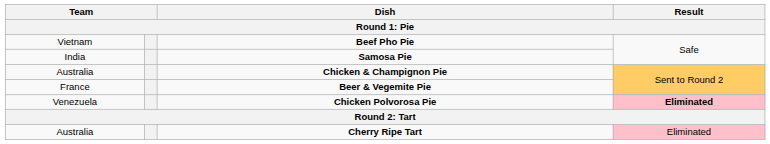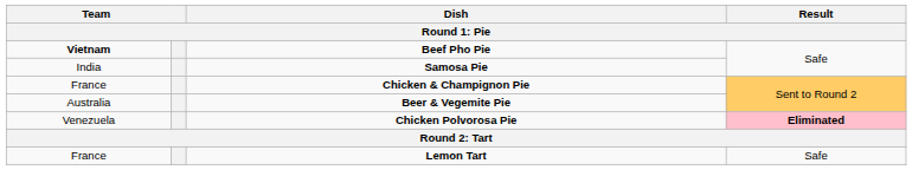Beef Pho Pie | column 1: normal -> bold
Chicken & Champignon Pie | column 1: Australia -> France
Beer & Vegemite Pie | column 1: France -> Australia
+ row: France | Lemon Tart | Safe
- row: Australia | Cherry Ripe Tart | Eliminated
